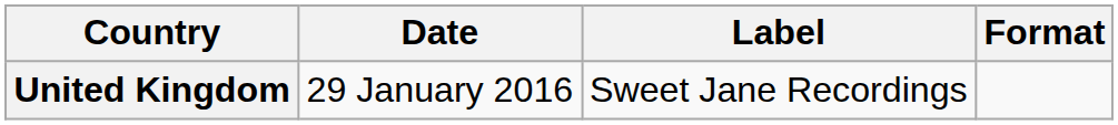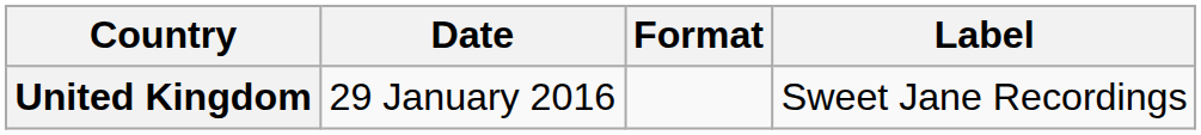columns swapped: Label <-> Format
